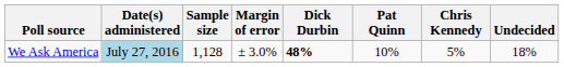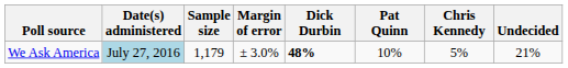We Ask America | Sample size: 1,128 -> 1,179
We Ask America | Undecided: 18% -> 21%
